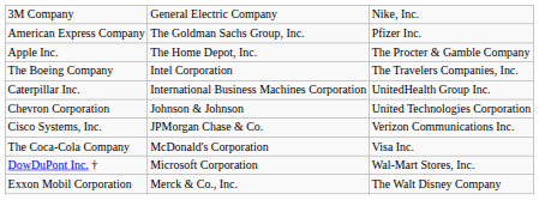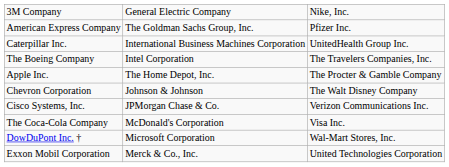rows swapped: Apple Inc. <-> Caterpillar Inc.
Chevron Corporation | column 3: United Technologies Corporation -> The Walt Disney Company
Exxon Mobil Corporation | column 3: The Walt Disney Company -> United Technologies Corporation
